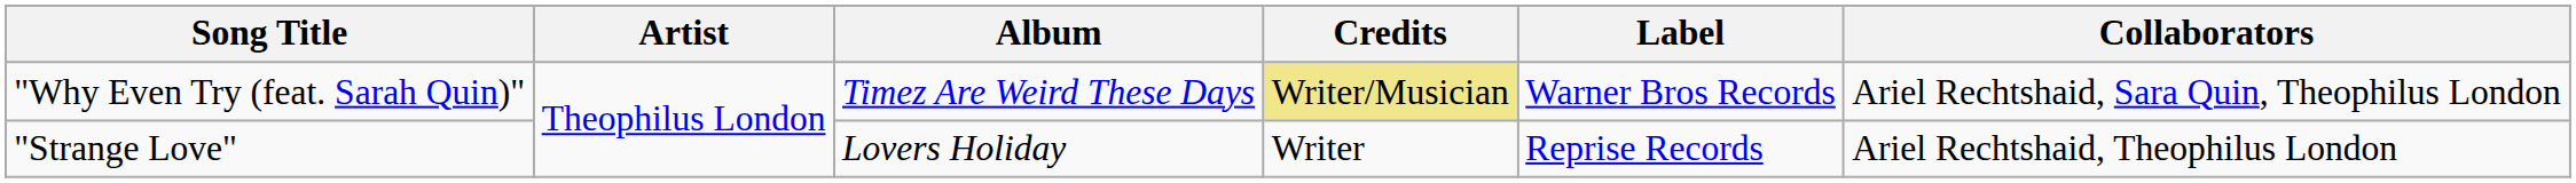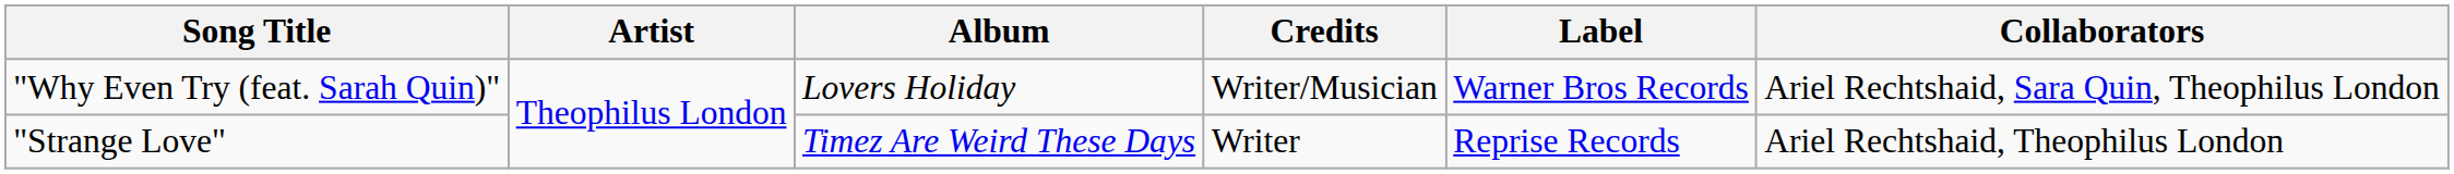"Why Even Try (feat. Sarah Quin)" | Album: Timez Are Weird These Days -> Lovers Holiday
"Why Even Try (feat. Sarah Quin)" | Credits: khaki background -> no background
"Strange Love" | Album: Lovers Holiday -> Timez Are Weird These Days
